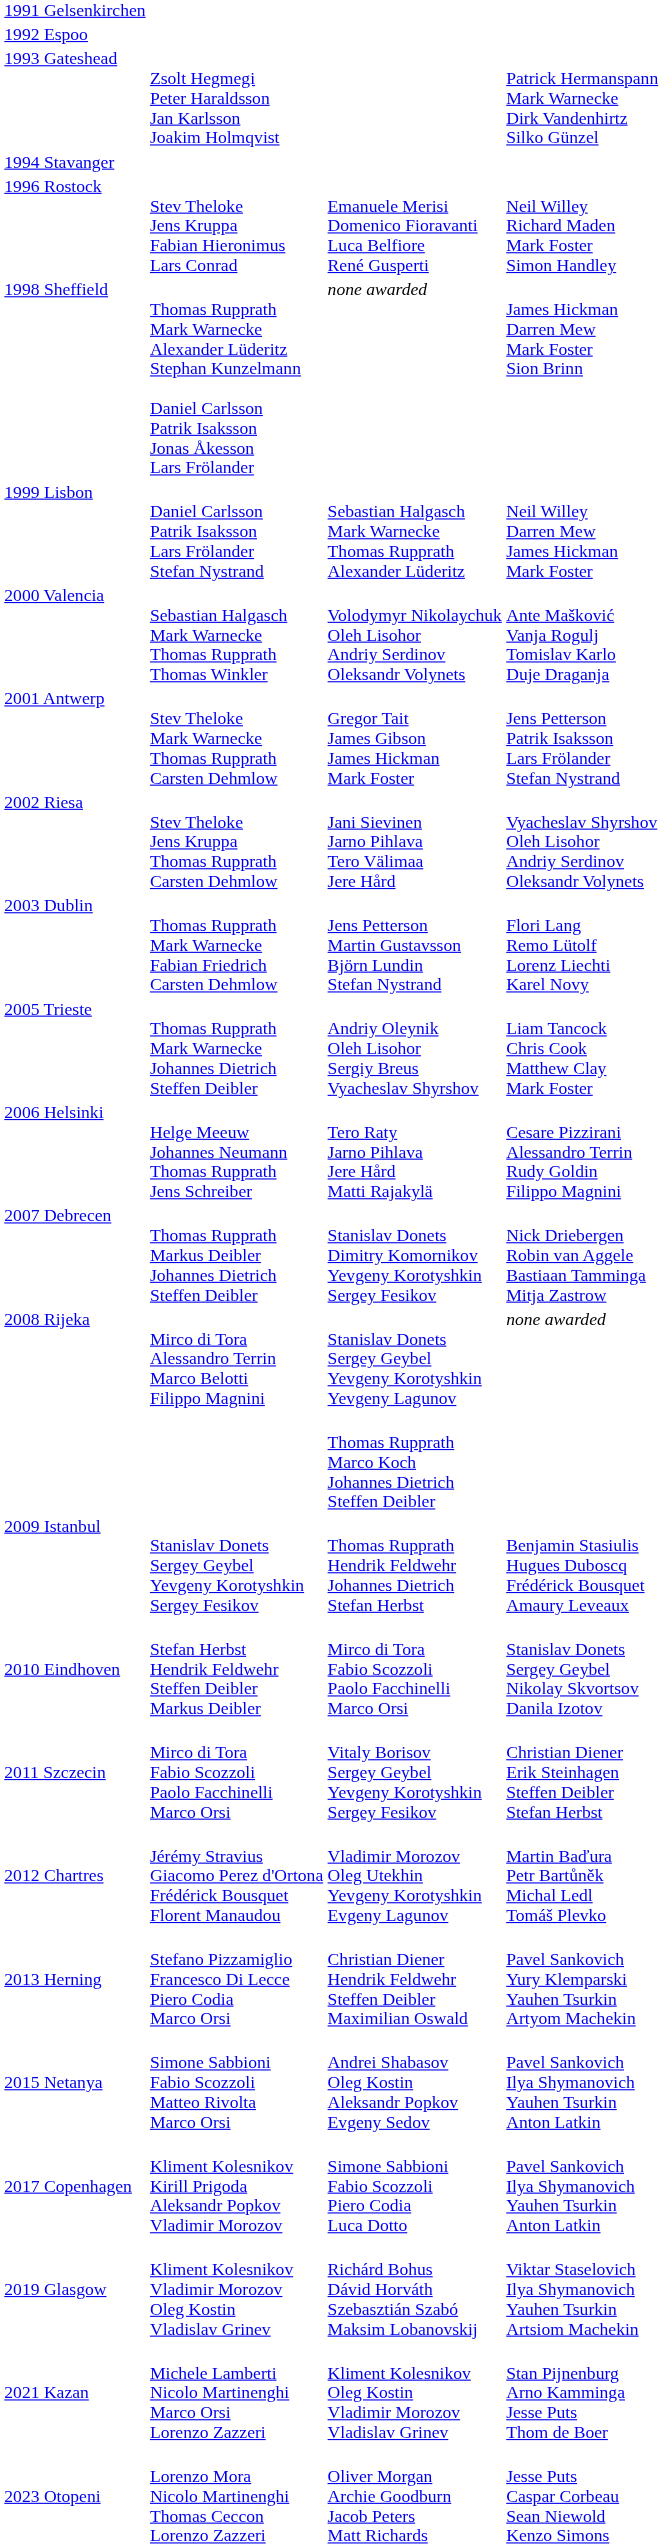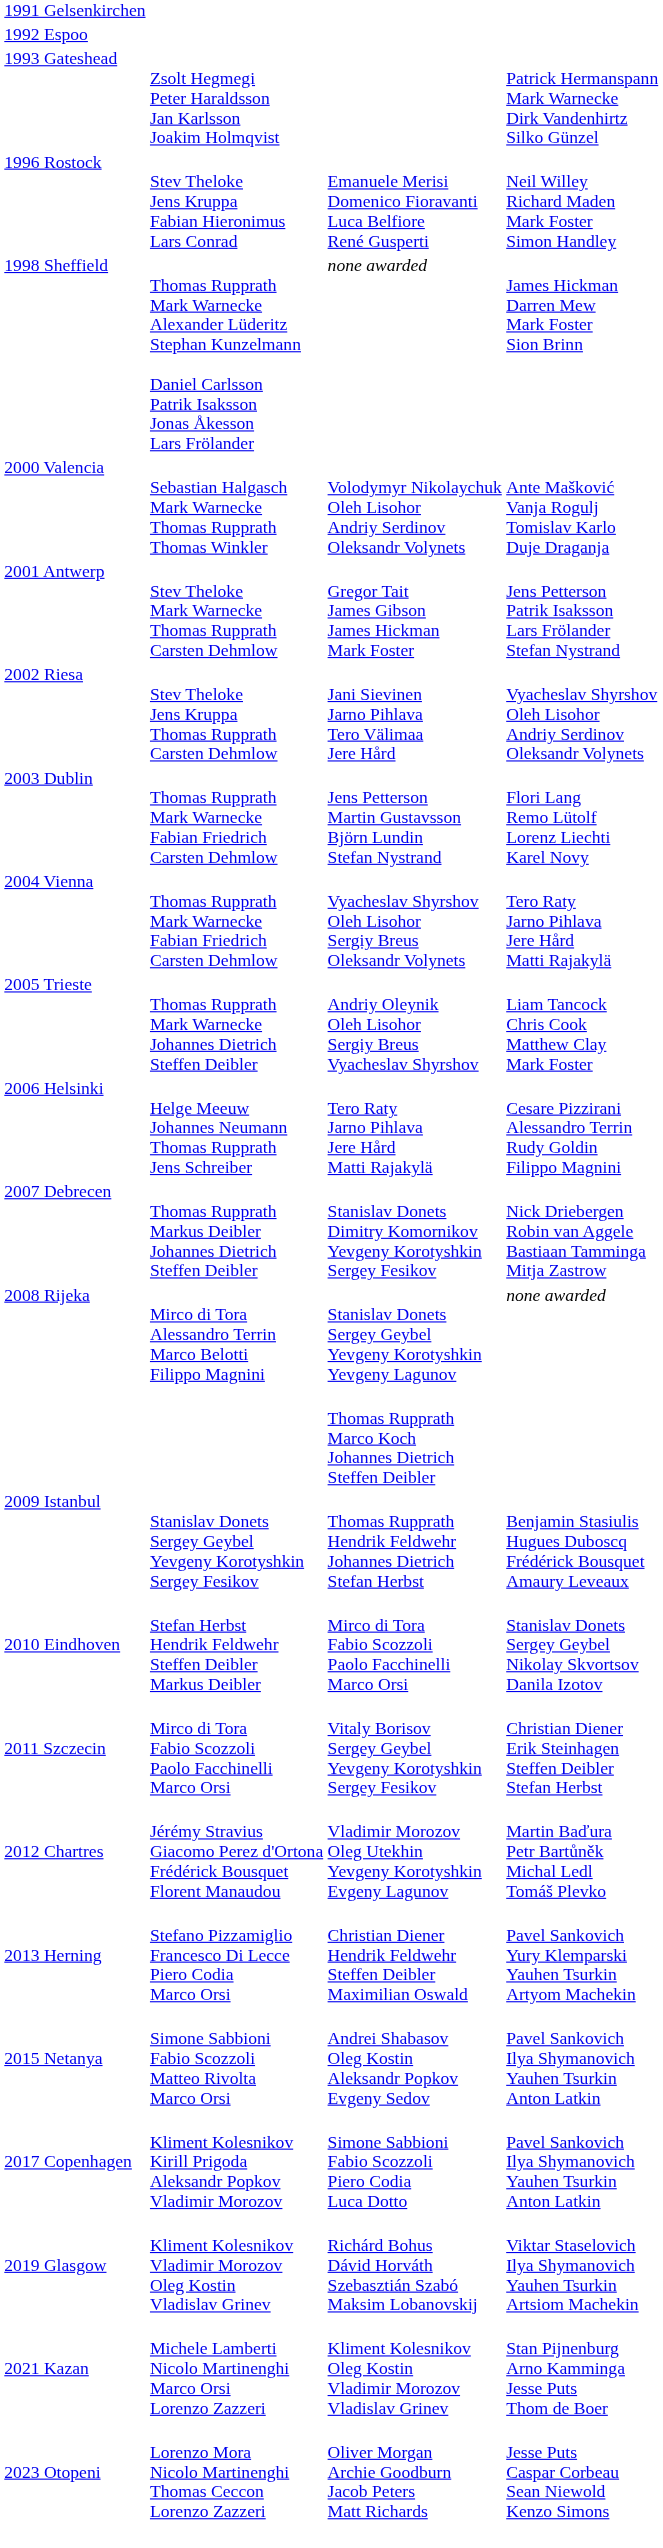- row: 1994 Stavanger
- row: 1999 Lisbon | Daniel Carlsson Patrik Isaksson Lars Frölander Stefan Nystrand | Sebastian Halgasch Mark Warnecke Thomas Rupprath Alexander Lüderitz | Neil Willey Darren Mew James Hickman Mark Foster
+ row: 2004 Vienna | Thomas Rupprath Mark Warnecke Fabian Friedrich Carsten Dehmlow | Vyacheslav Shyrshov Oleh Lisohor Sergiy Breus Oleksandr Volynets | Tero Raty Jarno Pihlava Jere Hård Matti Rajakylä
